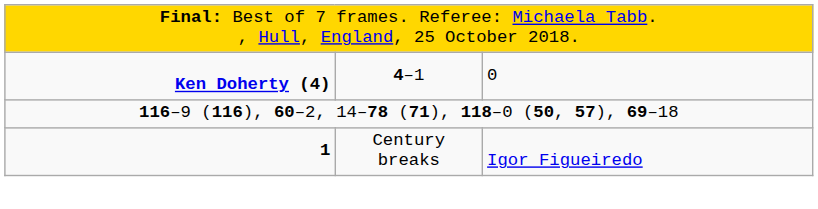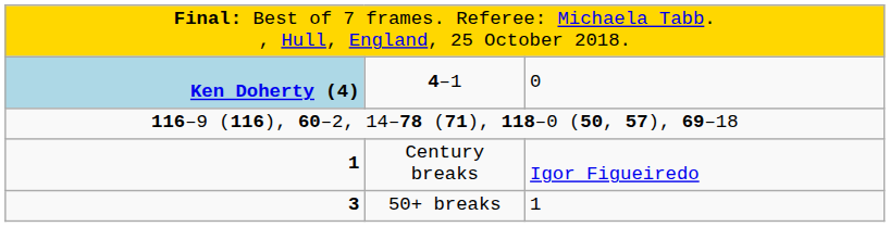4–1 | column 1: no background -> lightblue background
+ row: 3 | 50+ breaks | 1
